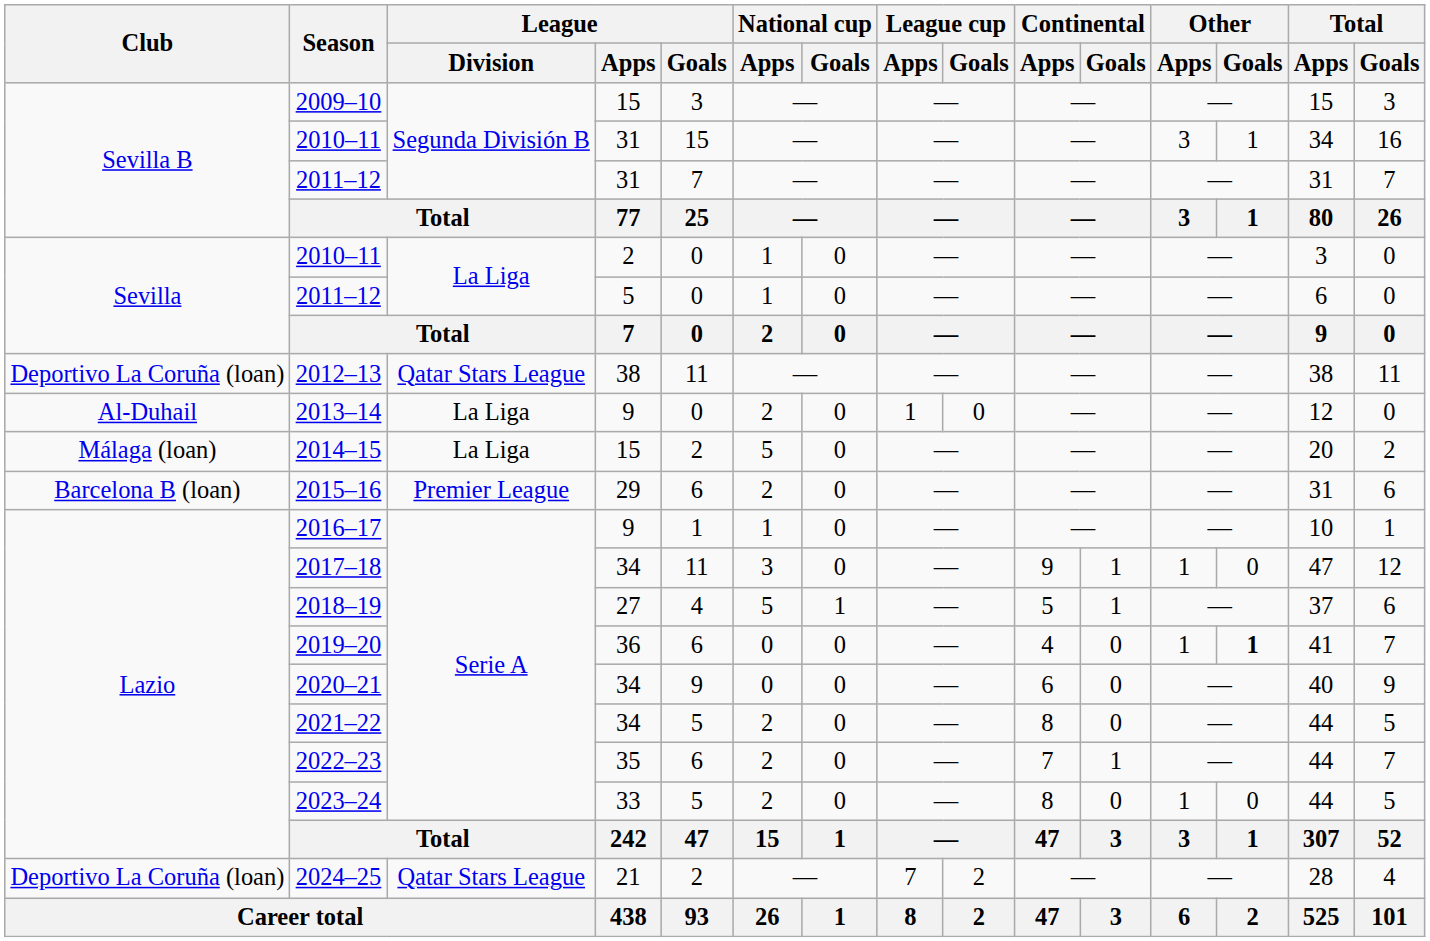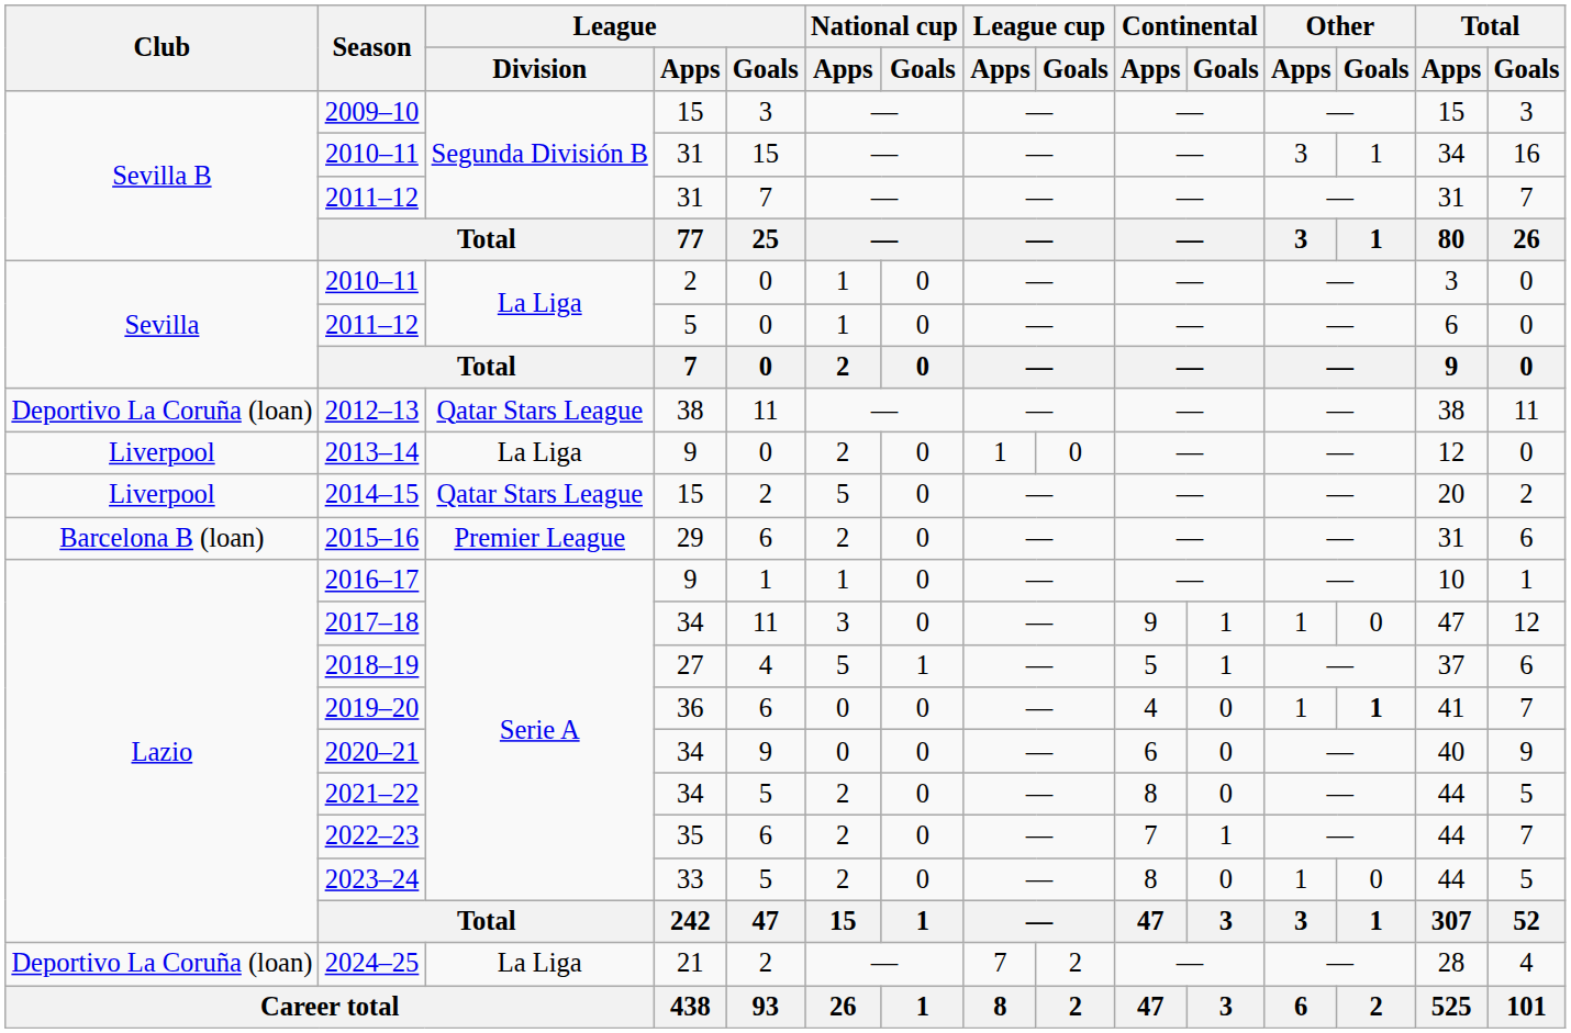2013–14 | Club: Al-Duhail -> Liverpool
2014–15 | Club: Málaga (loan) -> Liverpool
2014–15 | League / Division: La Liga -> Qatar Stars League
2024–25 | League / Division: Qatar Stars League -> La Liga
